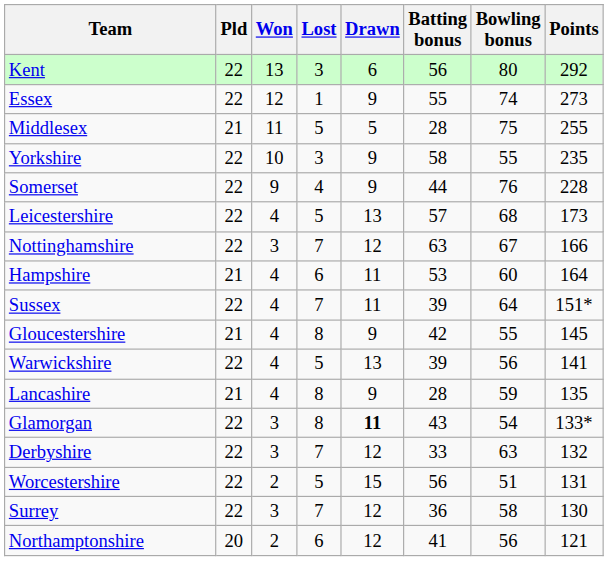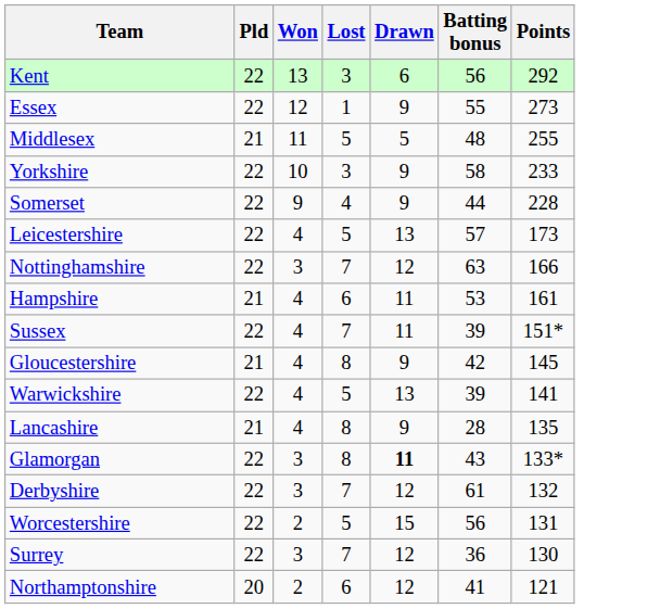- column: Bowling bonus | 80 | 74 | 75 | 55 | 76 | 68 | 67 | 60 | 64 | 55 | 56 | 59 | 54 | 63 | 51 | 58 | 56
Middlesex | Batting bonus: 28 -> 48
Yorkshire | Points: 235 -> 233
Hampshire | Points: 164 -> 161
Derbyshire | Batting bonus: 33 -> 61
